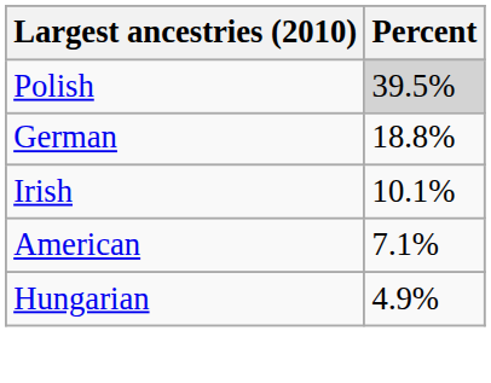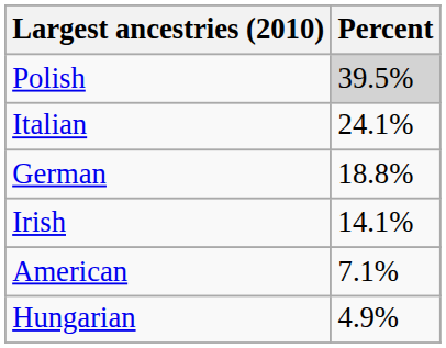+ row: Italian | 24.1%
Irish | Percent: 10.1% -> 14.1%
